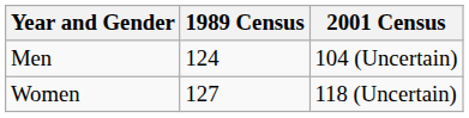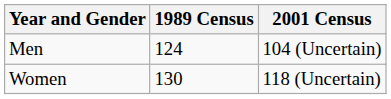Women | 1989 Census: 127 -> 130
